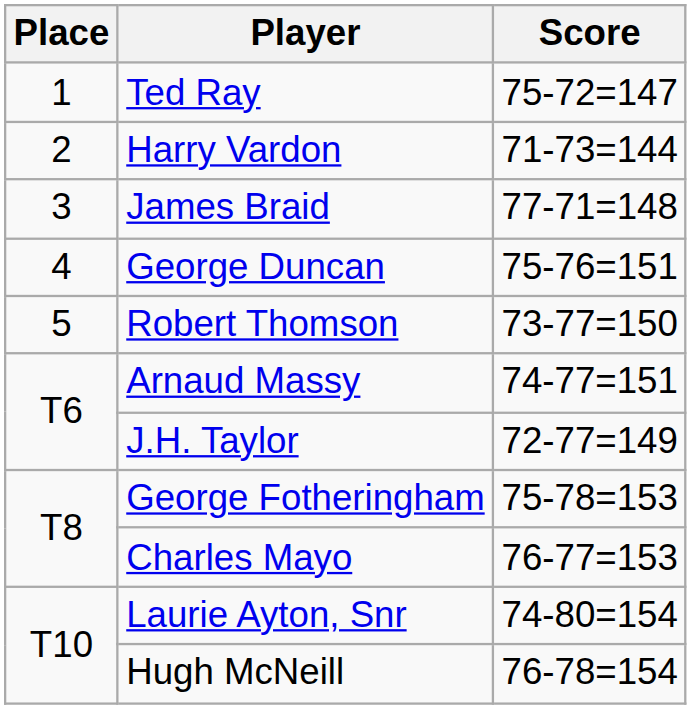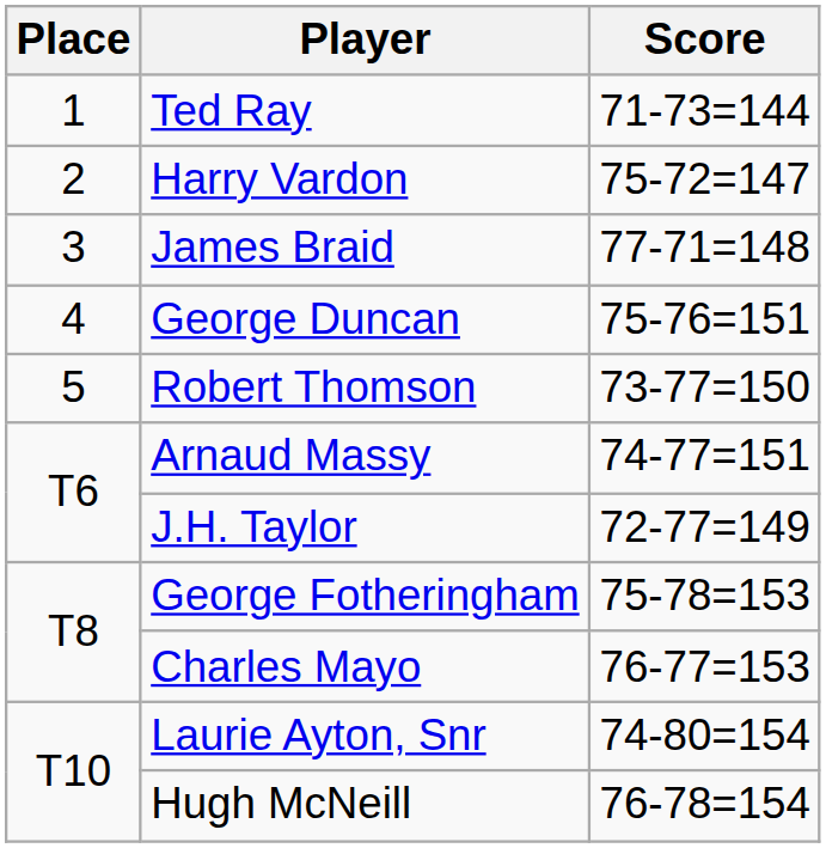Ted Ray | Score: 75-72=147 -> 71-73=144
Harry Vardon | Score: 71-73=144 -> 75-72=147
